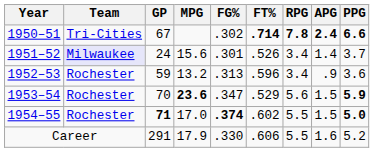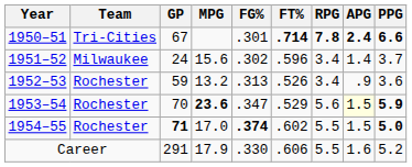1950–51 | FG%: .302 -> .301
1951–52 | Team: lavender background -> no background
1951–52 | FG%: .301 -> .302
1951–52 | FT%: .526 -> .596
1952–53 | FT%: .596 -> .526
1953–54 | APG: no background -> lightyellow background
